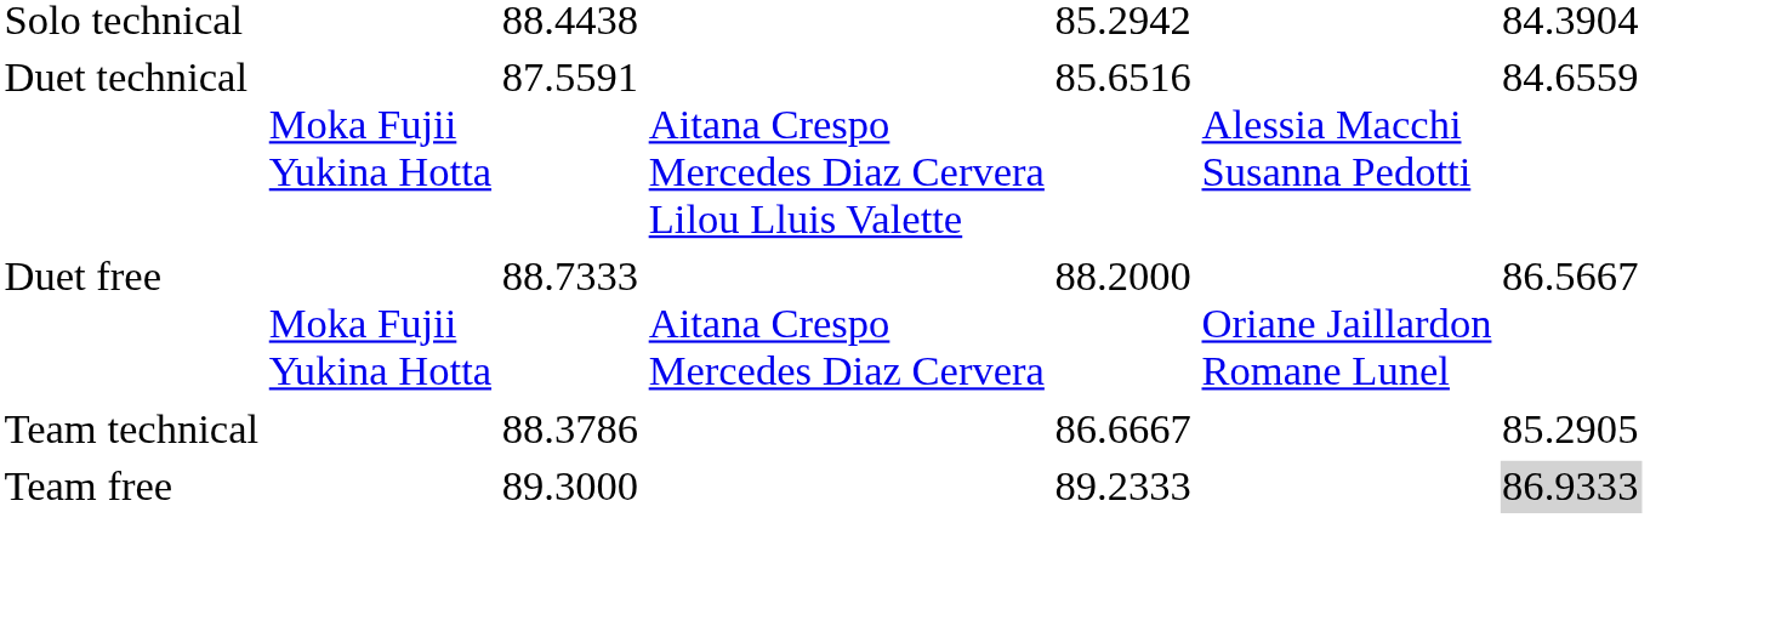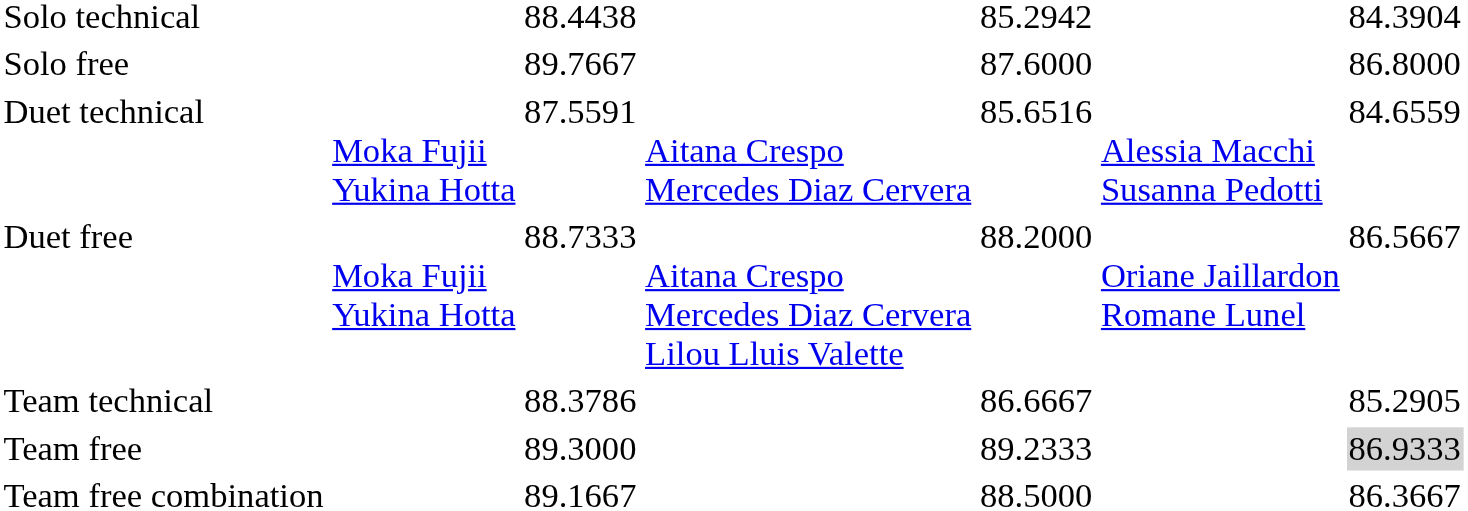+ row: Solo free | 89.7667 | 87.6000 | 86.8000
Duet technical | column 4: Aitana Crespo Mercedes Diaz Cervera Lilou Lluis Valette -> Aitana Crespo Mercedes Diaz Cervera
Duet free | column 4: Aitana Crespo Mercedes Diaz Cervera -> Aitana Crespo Mercedes Diaz Cervera Lilou Lluis Valette
+ row: Team free combination | 89.1667 | 88.5000 | 86.3667
